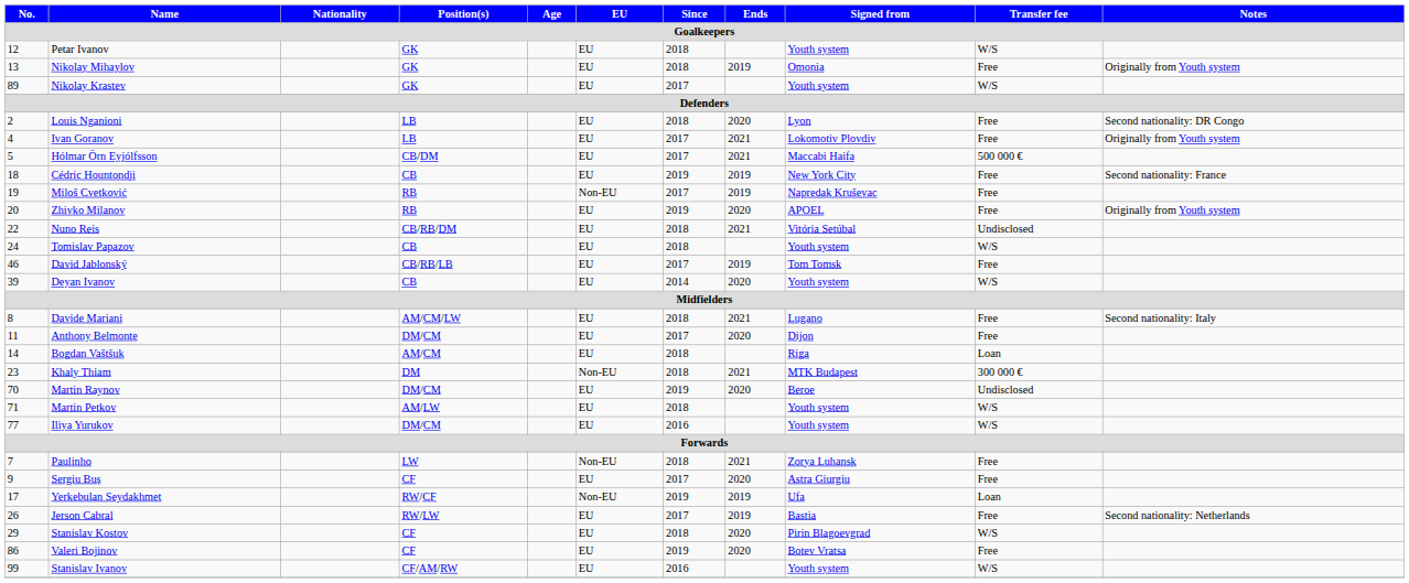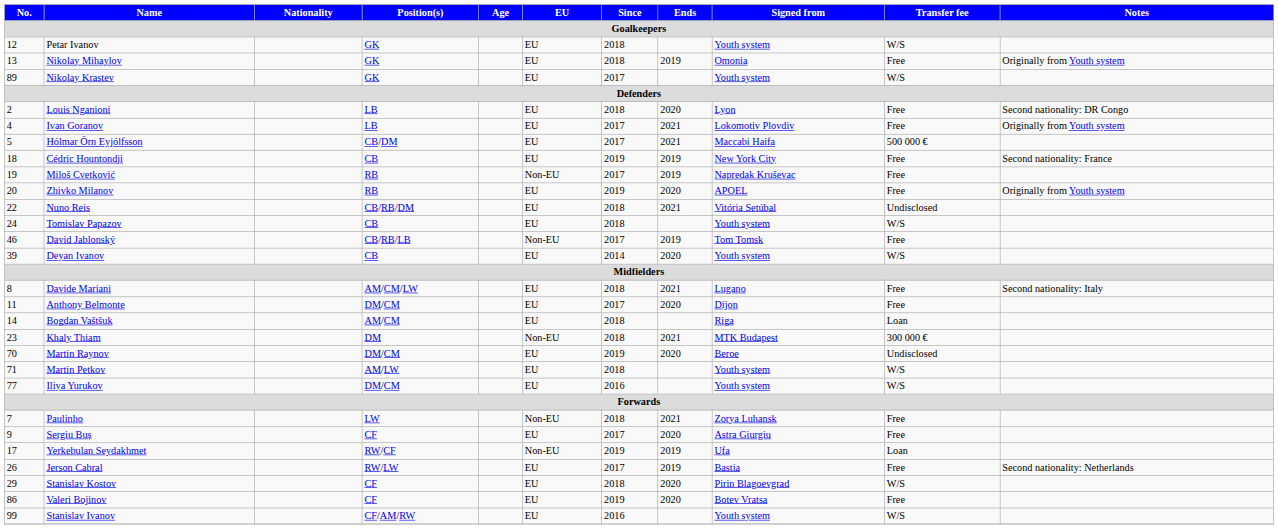David Jablonský | EU: EU -> Non-EU
